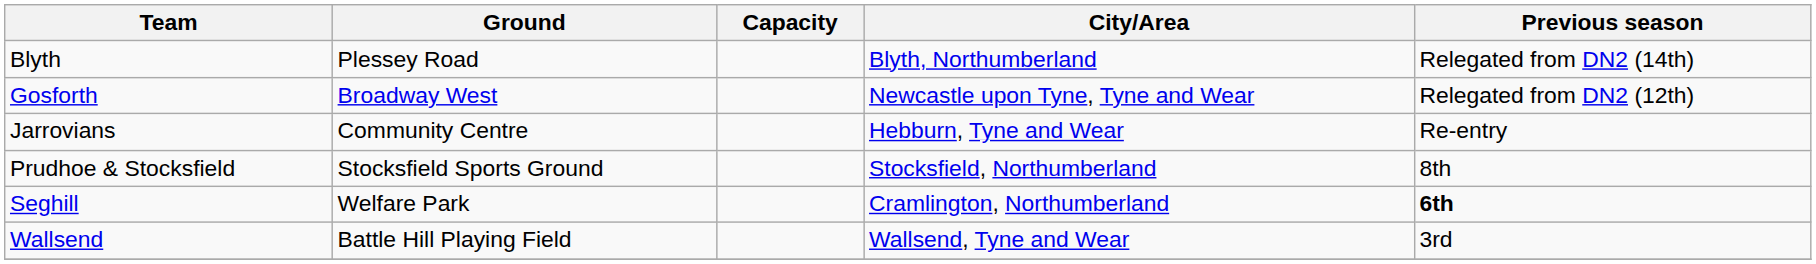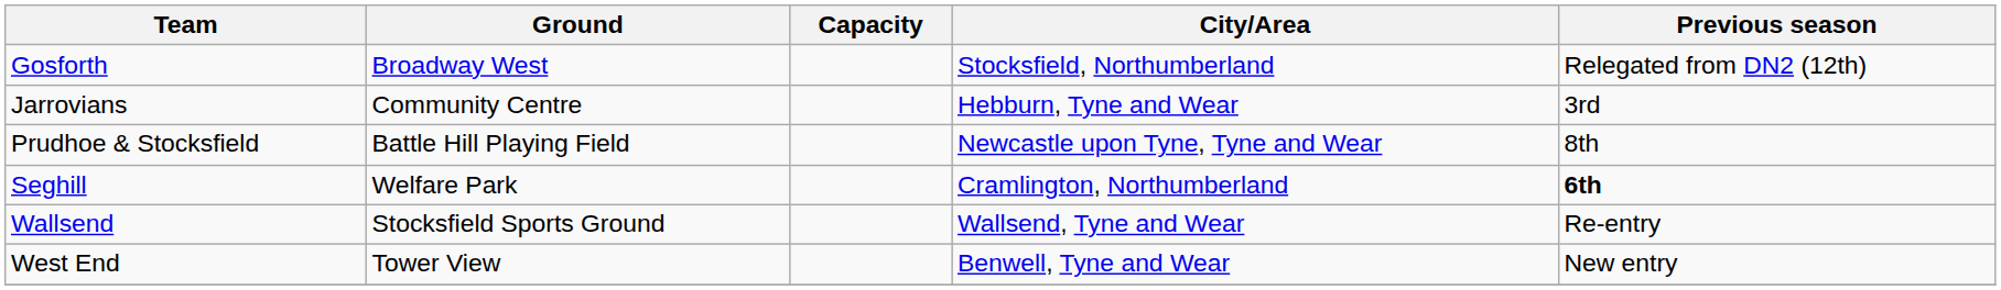- row: Blyth | Plessey Road | Blyth, Northumberland | Relegated from DN2 (14th)
Gosforth | City/Area: Newcastle upon Tyne, Tyne and Wear -> Stocksfield, Northumberland
Jarrovians | Previous season: Re-entry -> 3rd
Prudhoe & Stocksfield | Ground: Stocksfield Sports Ground -> Battle Hill Playing Field
Prudhoe & Stocksfield | City/Area: Stocksfield, Northumberland -> Newcastle upon Tyne, Tyne and Wear
Wallsend | Ground: Battle Hill Playing Field -> Stocksfield Sports Ground
Wallsend | Previous season: 3rd -> Re-entry
+ row: West End | Tower View | Benwell, Tyne and Wear | New entry
